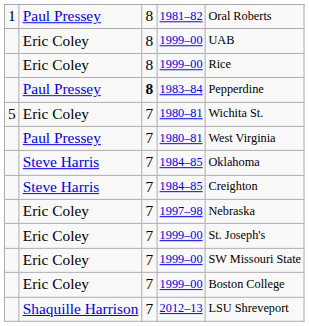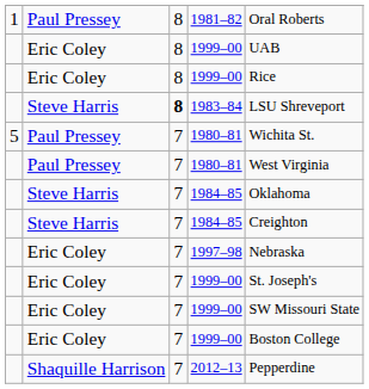1983–84 | column 2: Paul Pressey -> Steve Harris
1983–84 | column 5: Pepperdine -> LSU Shreveport
5 / 1980–81 | column 2: Eric Coley -> Paul Pressey
2012–13 | column 5: LSU Shreveport -> Pepperdine
